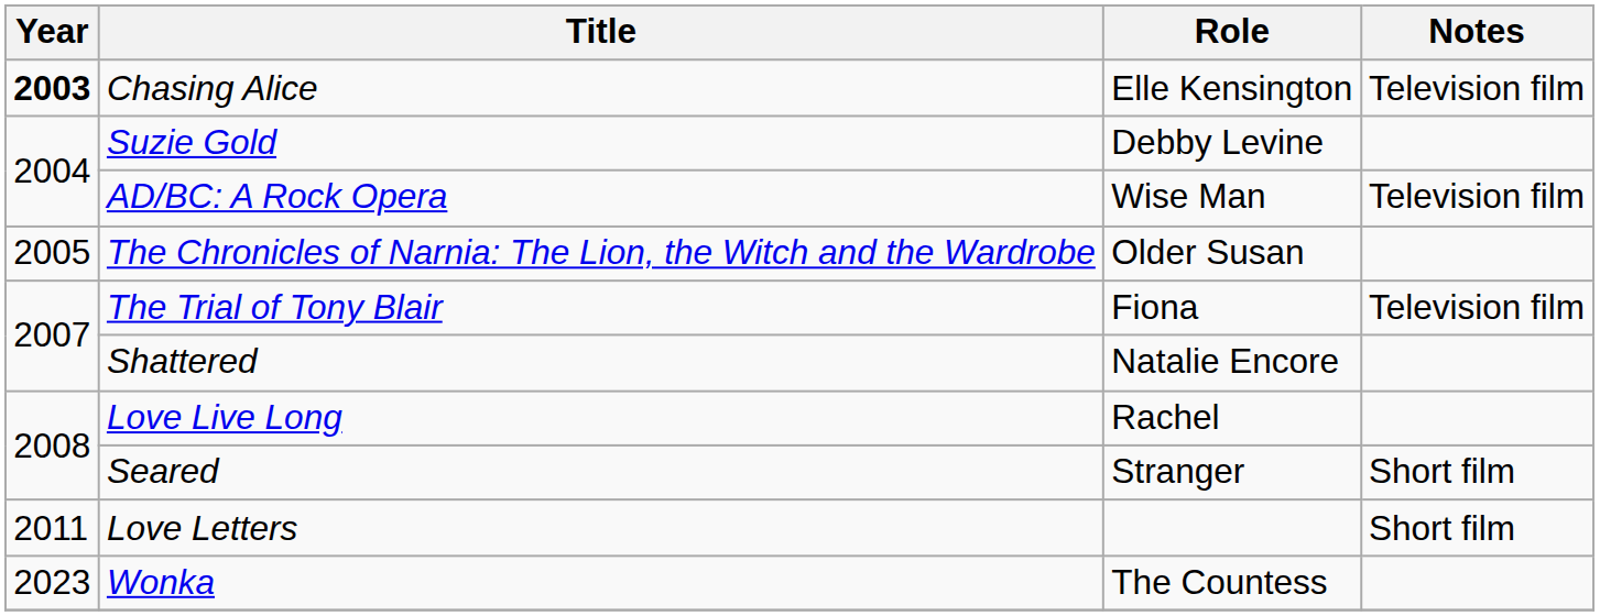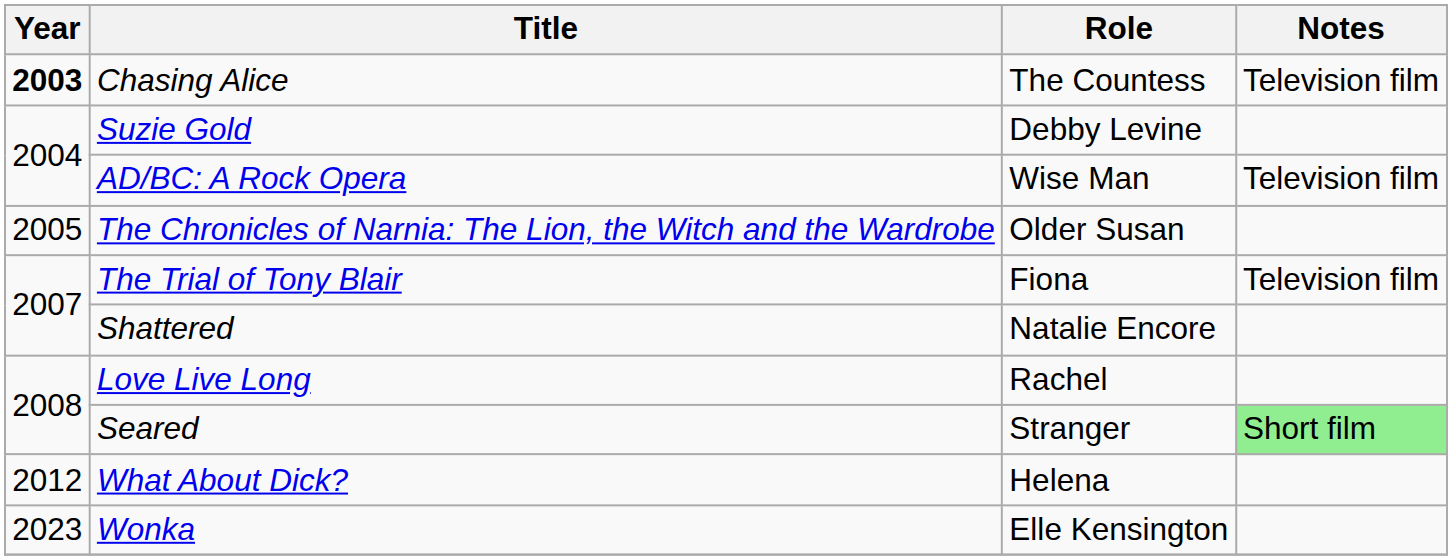Chasing Alice | Role: Elle Kensington -> The Countess
Seared | Notes: no background -> lightgreen background
- row: 2011 | Love Letters | Short film
+ row: 2012 | What About Dick? | Helena
Wonka | Role: The Countess -> Elle Kensington
